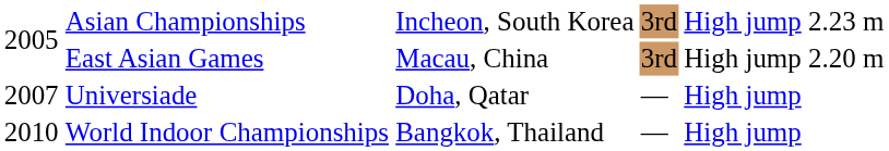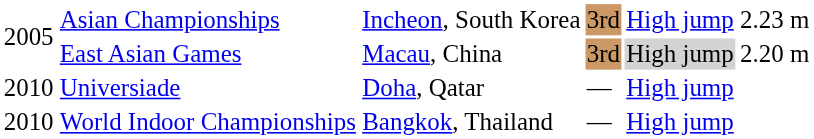East Asian Games | column 5: no background -> lightgrey background
Universiade | column 1: 2007 -> 2010
